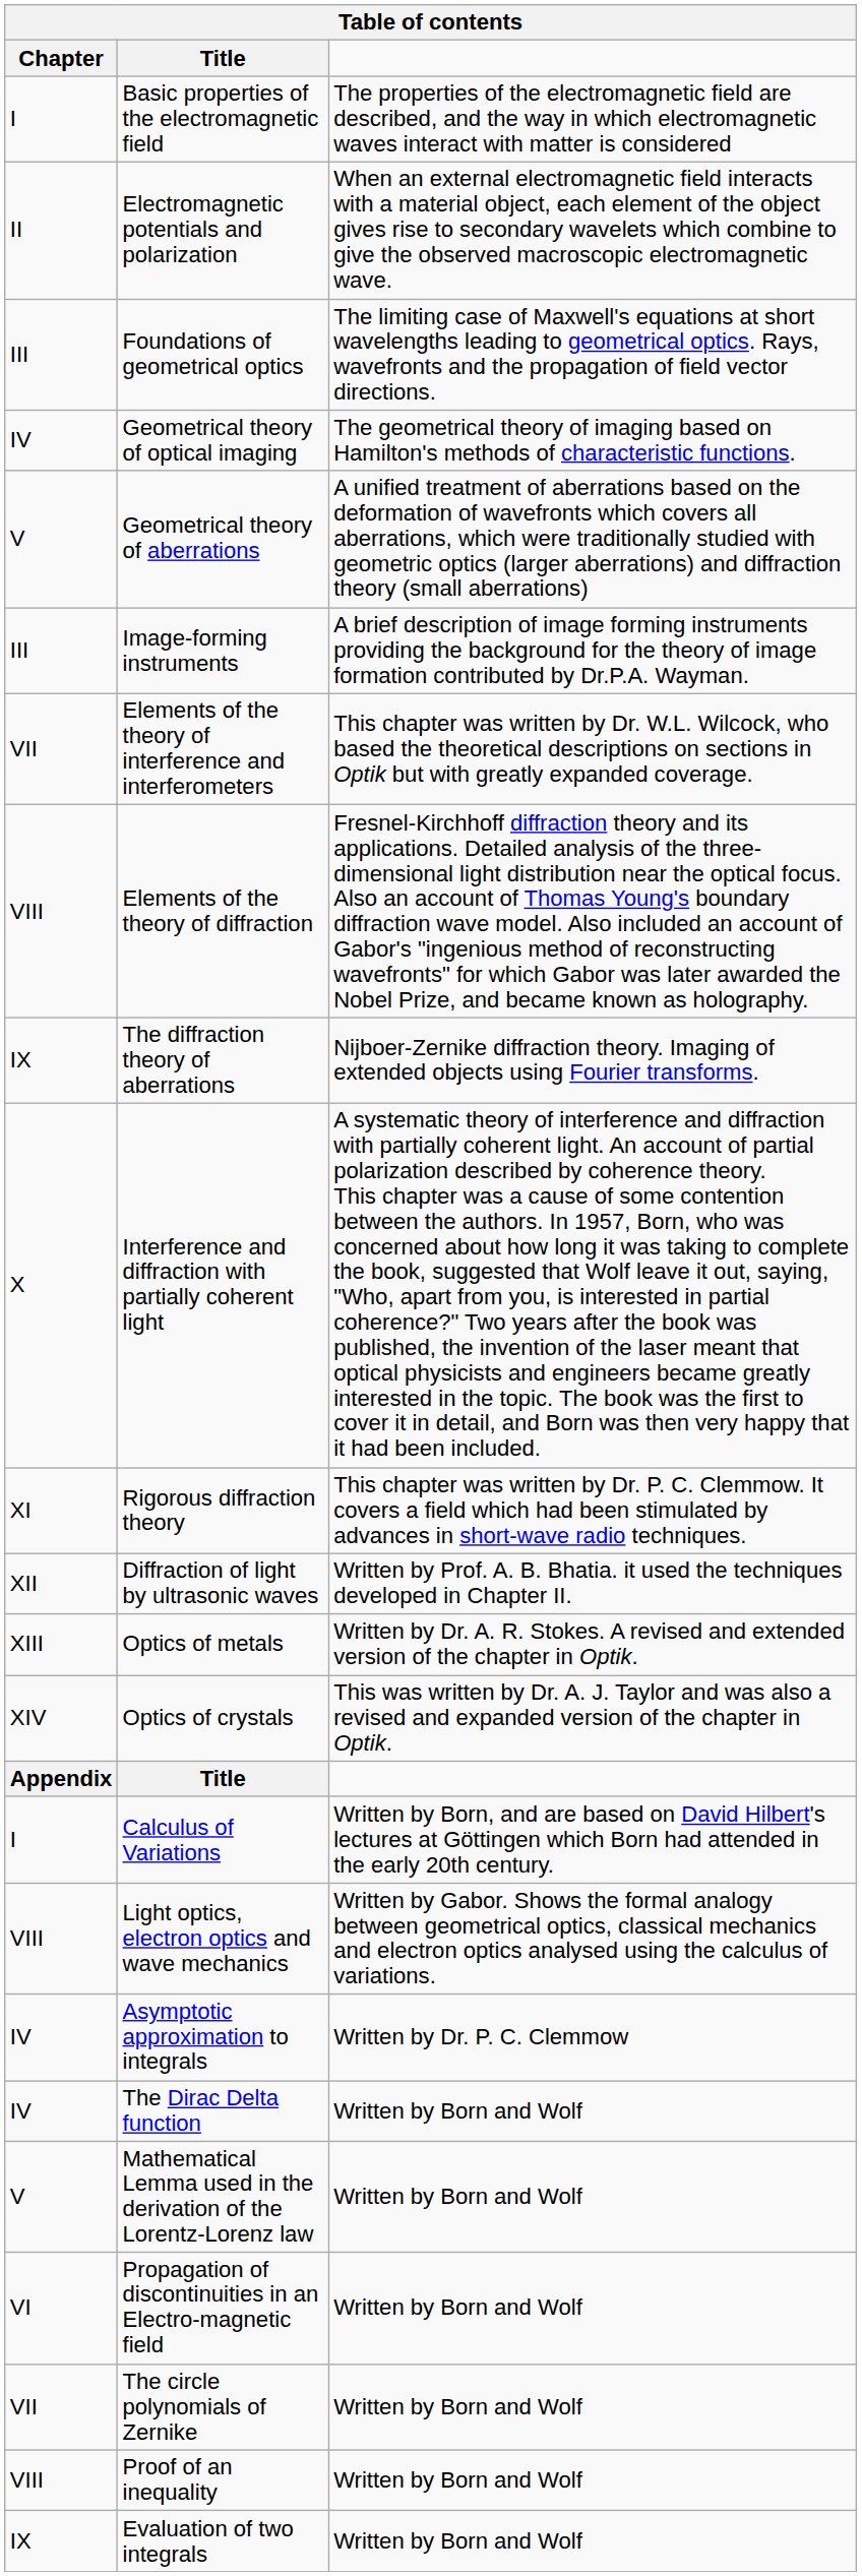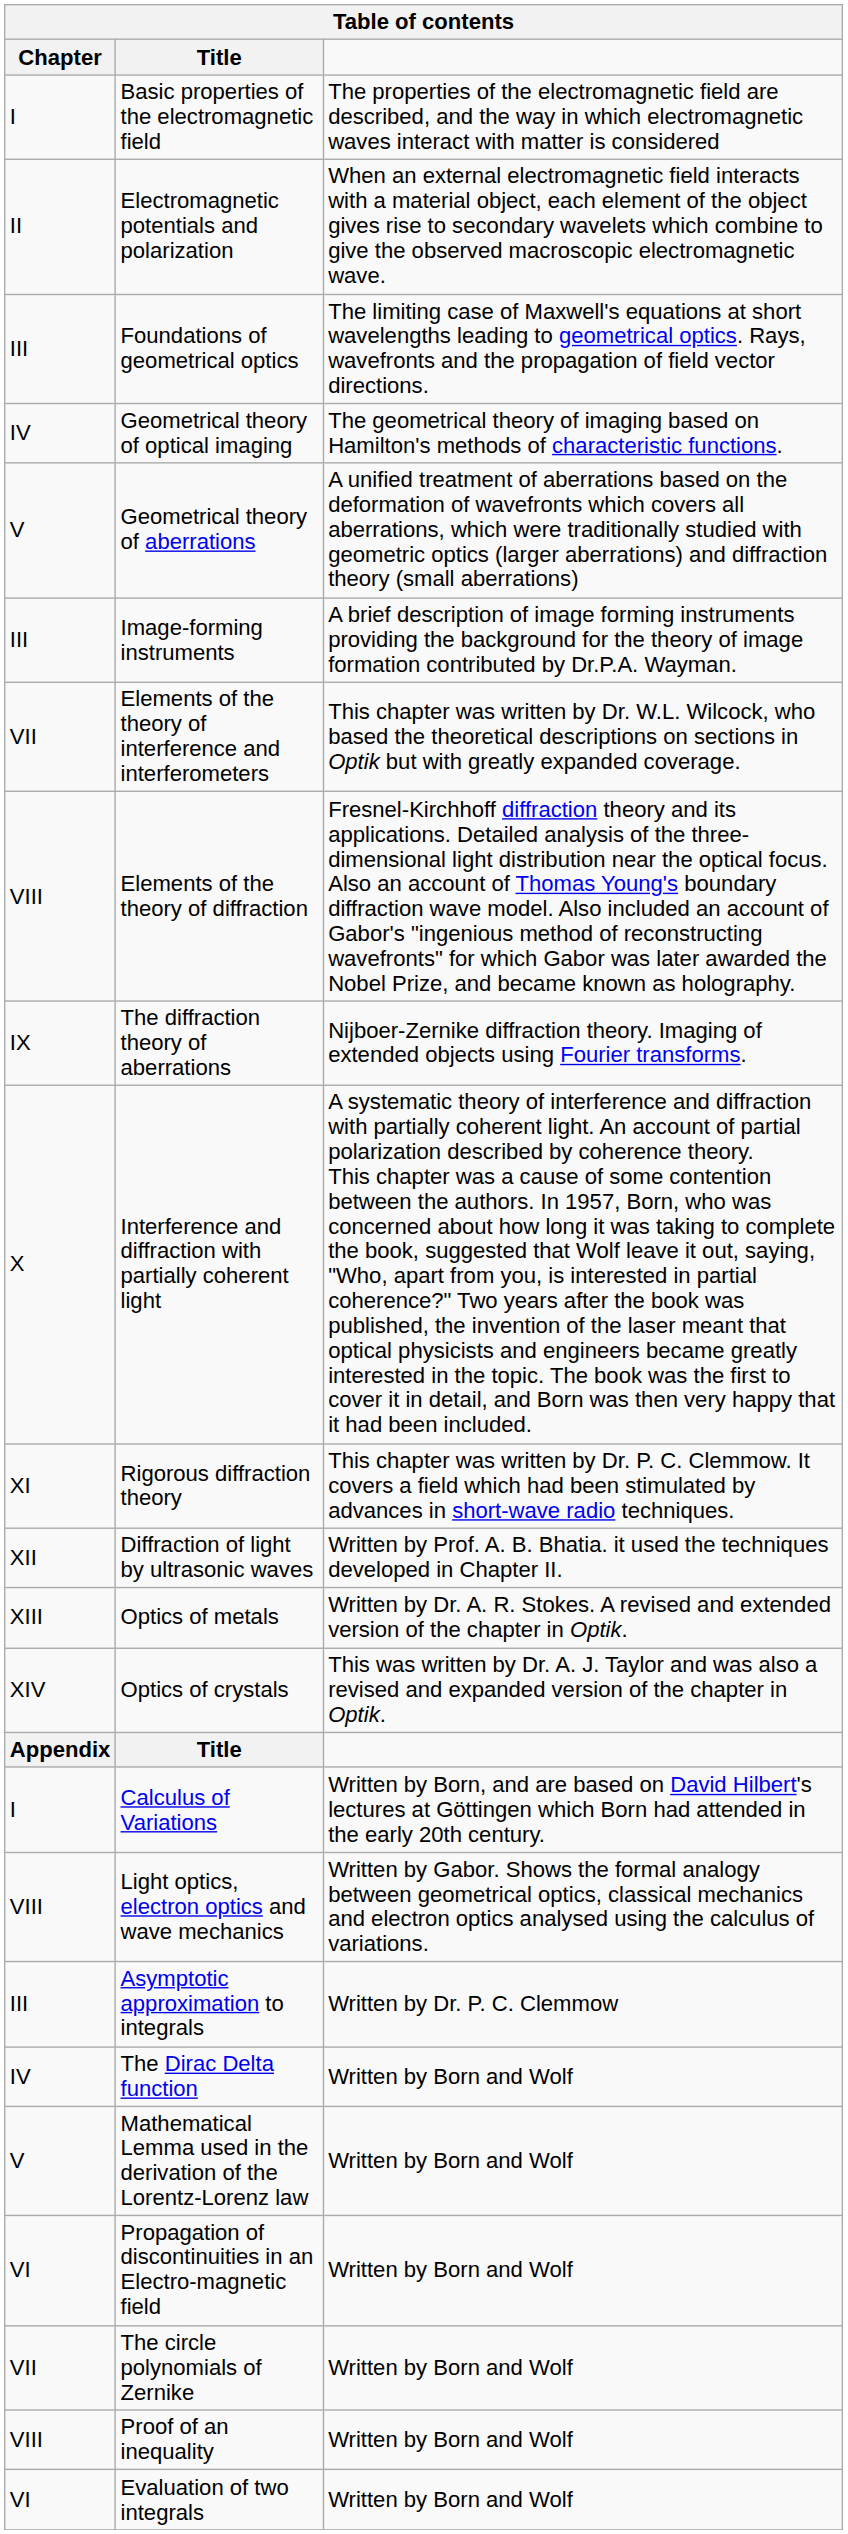Asymptotic approximation to integrals | Chapter: IV -> III
Evaluation of two integrals | Chapter: IX -> VI
